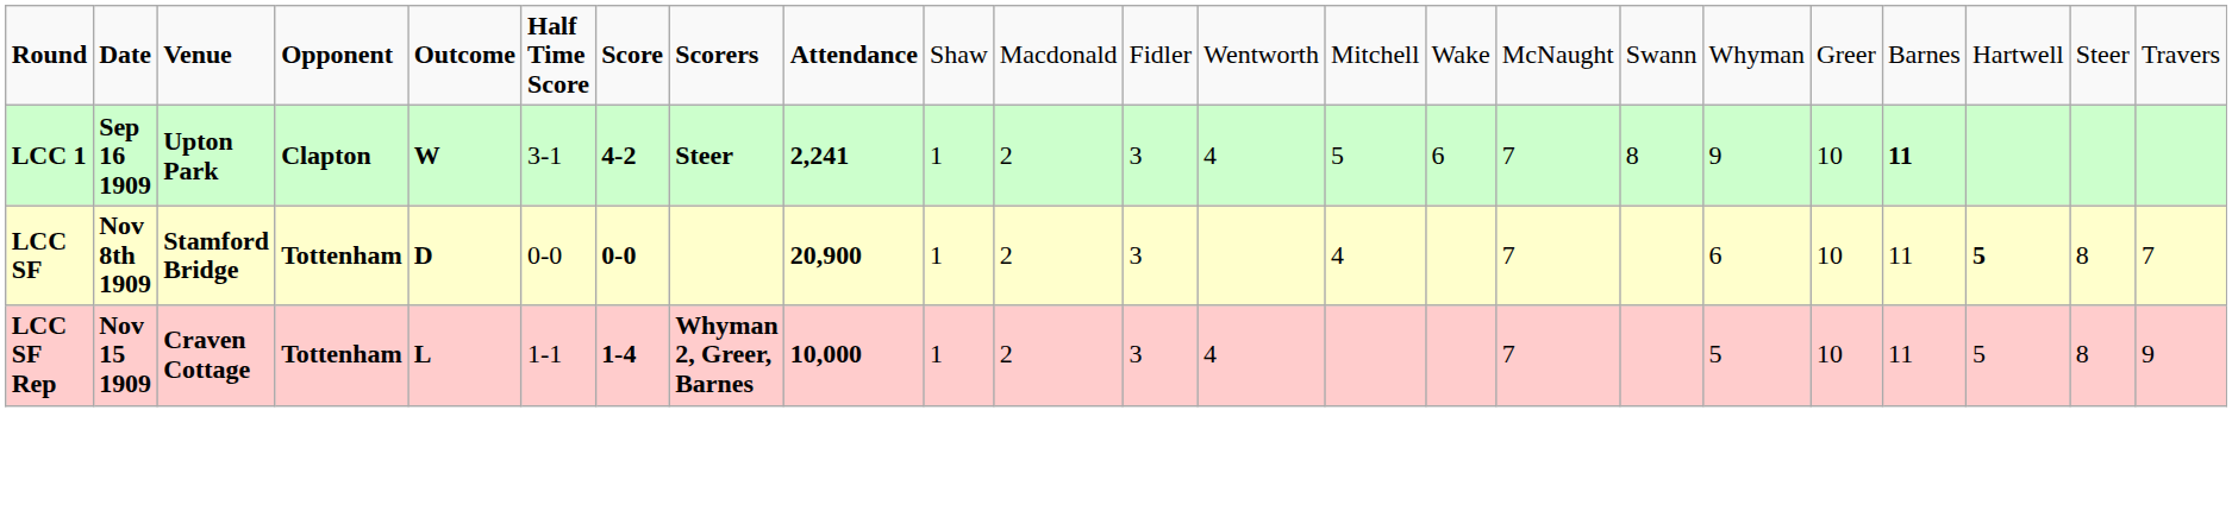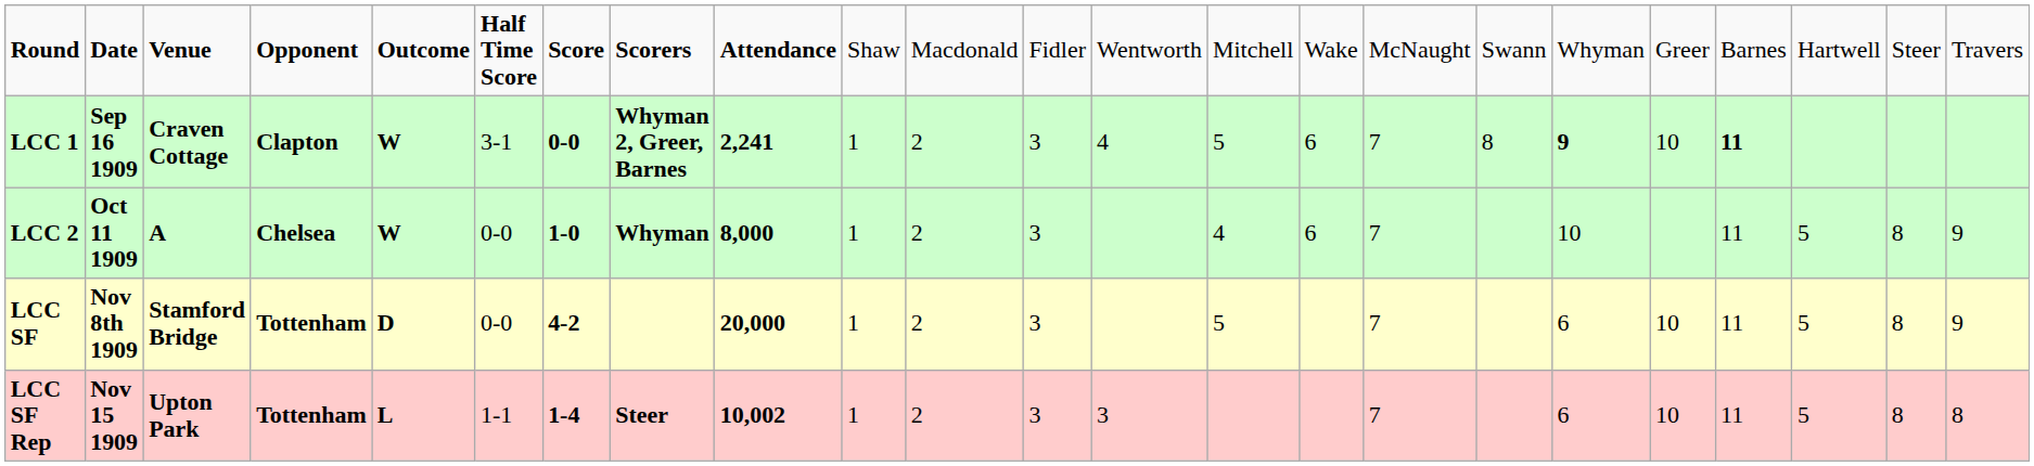LCC 1 | column 3: Upton Park -> Craven Cottage
LCC 1 | column 7: 4-2 -> 0-0
LCC 1 | column 8: Steer -> Whyman 2, Greer, Barnes
LCC 1 | column 18: normal -> bold
+ row: LCC 2 | Oct 11 1909 | A | Chelsea | W | 0-0 | 1-0 | Whyman | 8,000 | 1 | 2 | 3 | 4 | 6 | 7 | 10 | 11 | 5 | 8 | 9
LCC SF | column 7: 0-0 -> 4-2
LCC SF | column 9: 20,900 -> 20,000
LCC SF | column 14: 4 -> 5
LCC SF | column 21: bold -> normal
LCC SF | column 23: 7 -> 9
LCC SF Rep | column 3: Craven Cottage -> Upton Park
LCC SF Rep | column 8: Whyman 2, Greer, Barnes -> Steer
LCC SF Rep | column 9: 10,000 -> 10,002
LCC SF Rep | column 13: 4 -> 3
LCC SF Rep | column 18: 5 -> 6
LCC SF Rep | column 23: 9 -> 8
